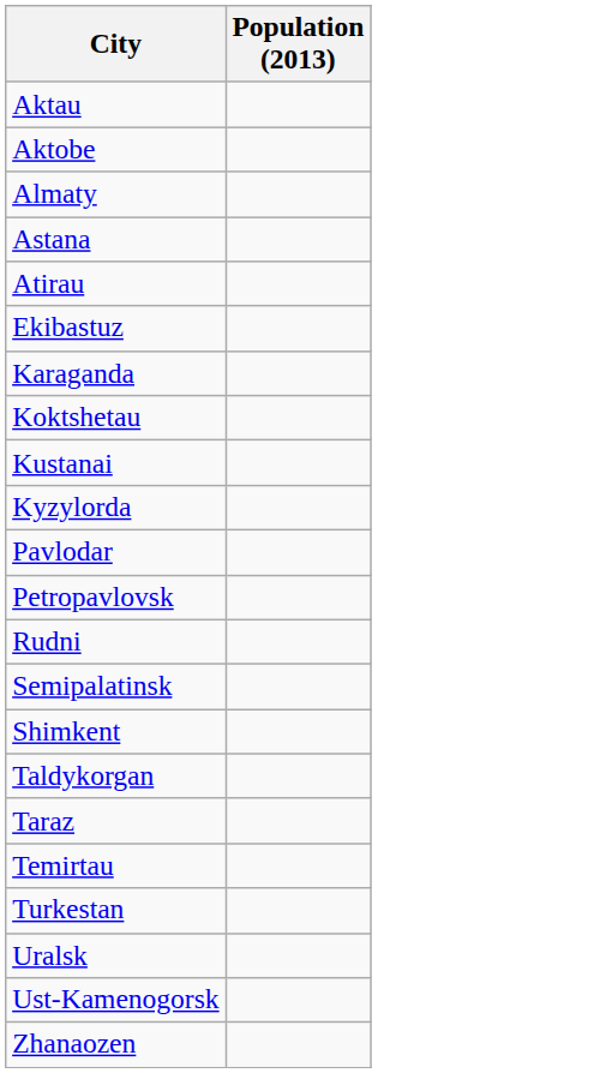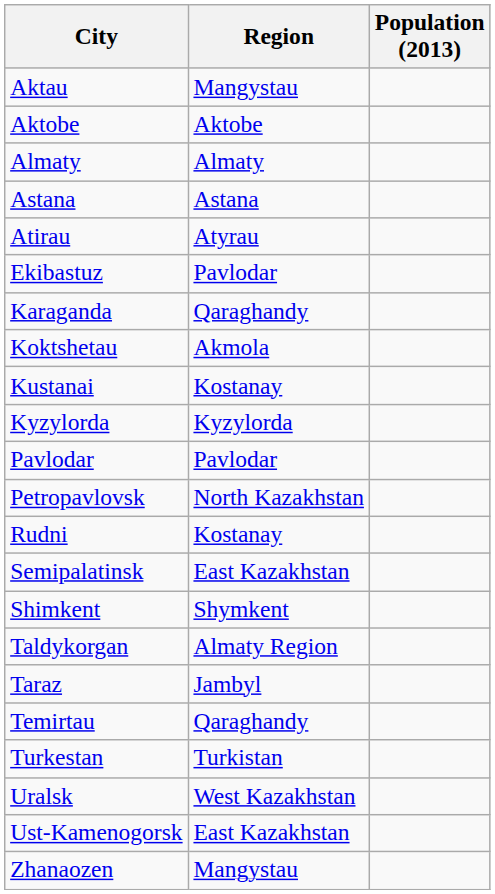+ column: Region | Mangystau | Aktobe | Almaty | Astana | Atyrau | Pavlodar | Qaraghandy | Akmola | Kostanay | Kyzylorda | Pavlodar | North Kazakhstan | Kostanay | East Kazakhstan | Shymkent | Almaty Region | Jambyl | Qaraghandy | Turkistan | West Kazakhstan | East Kazakhstan | Mangystau
